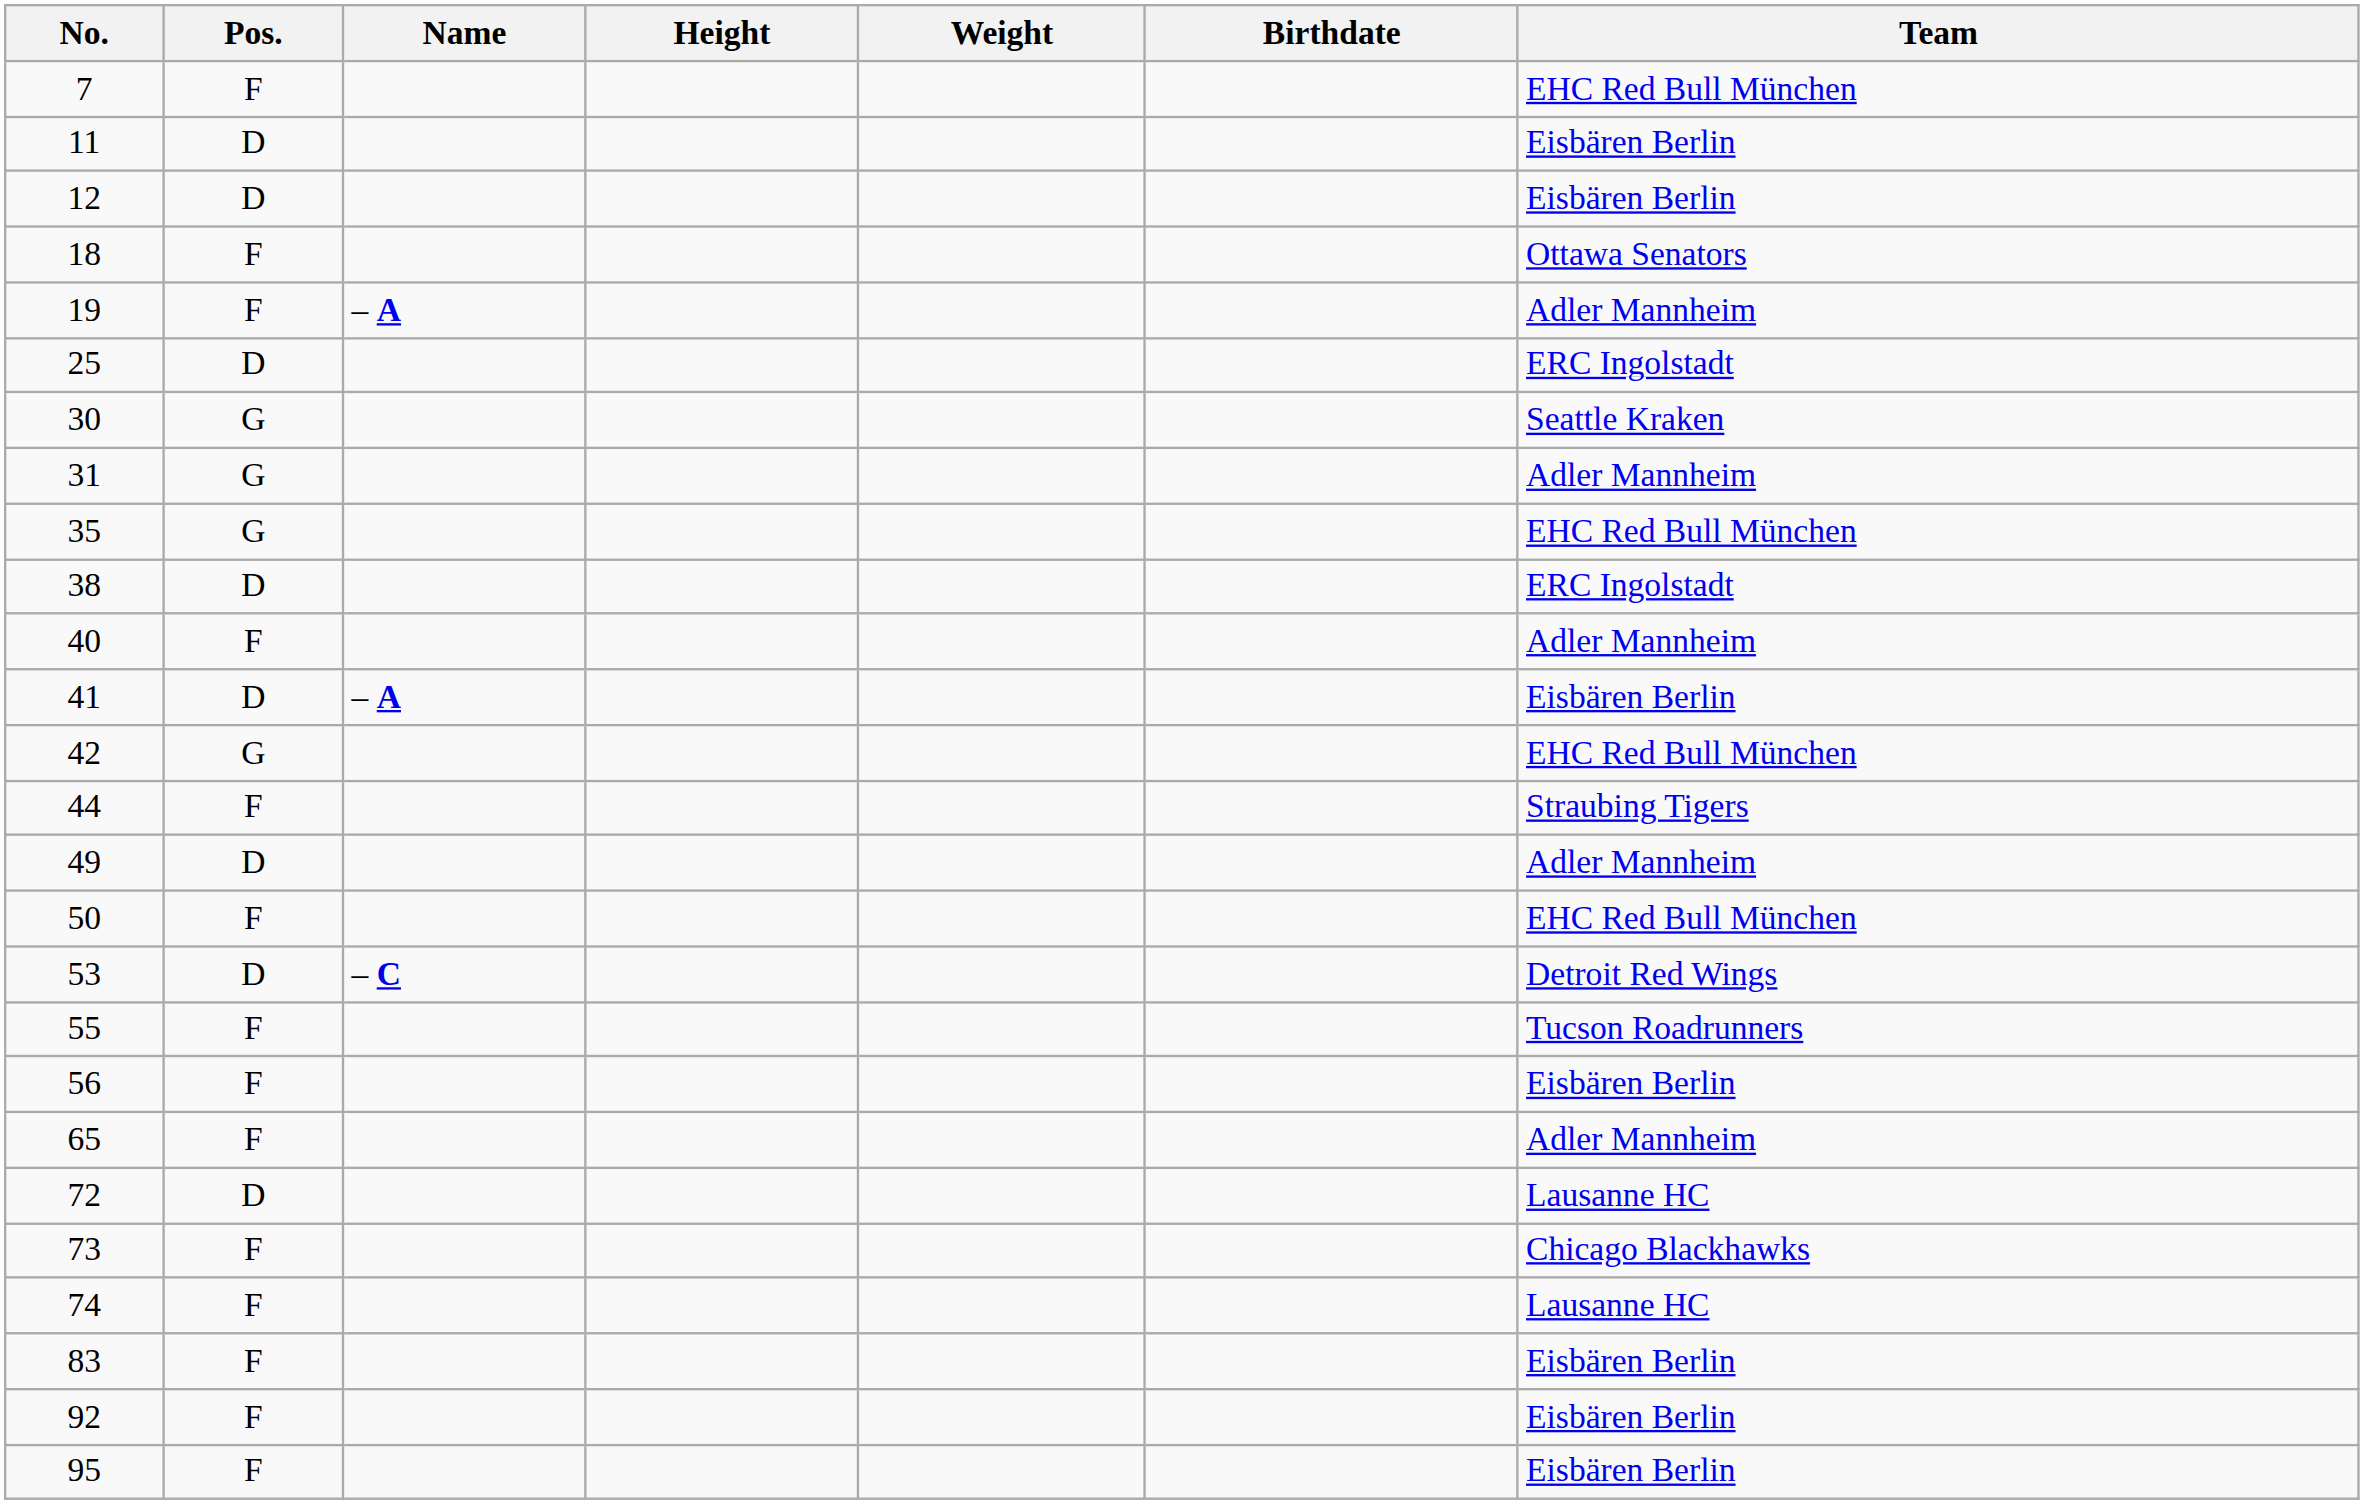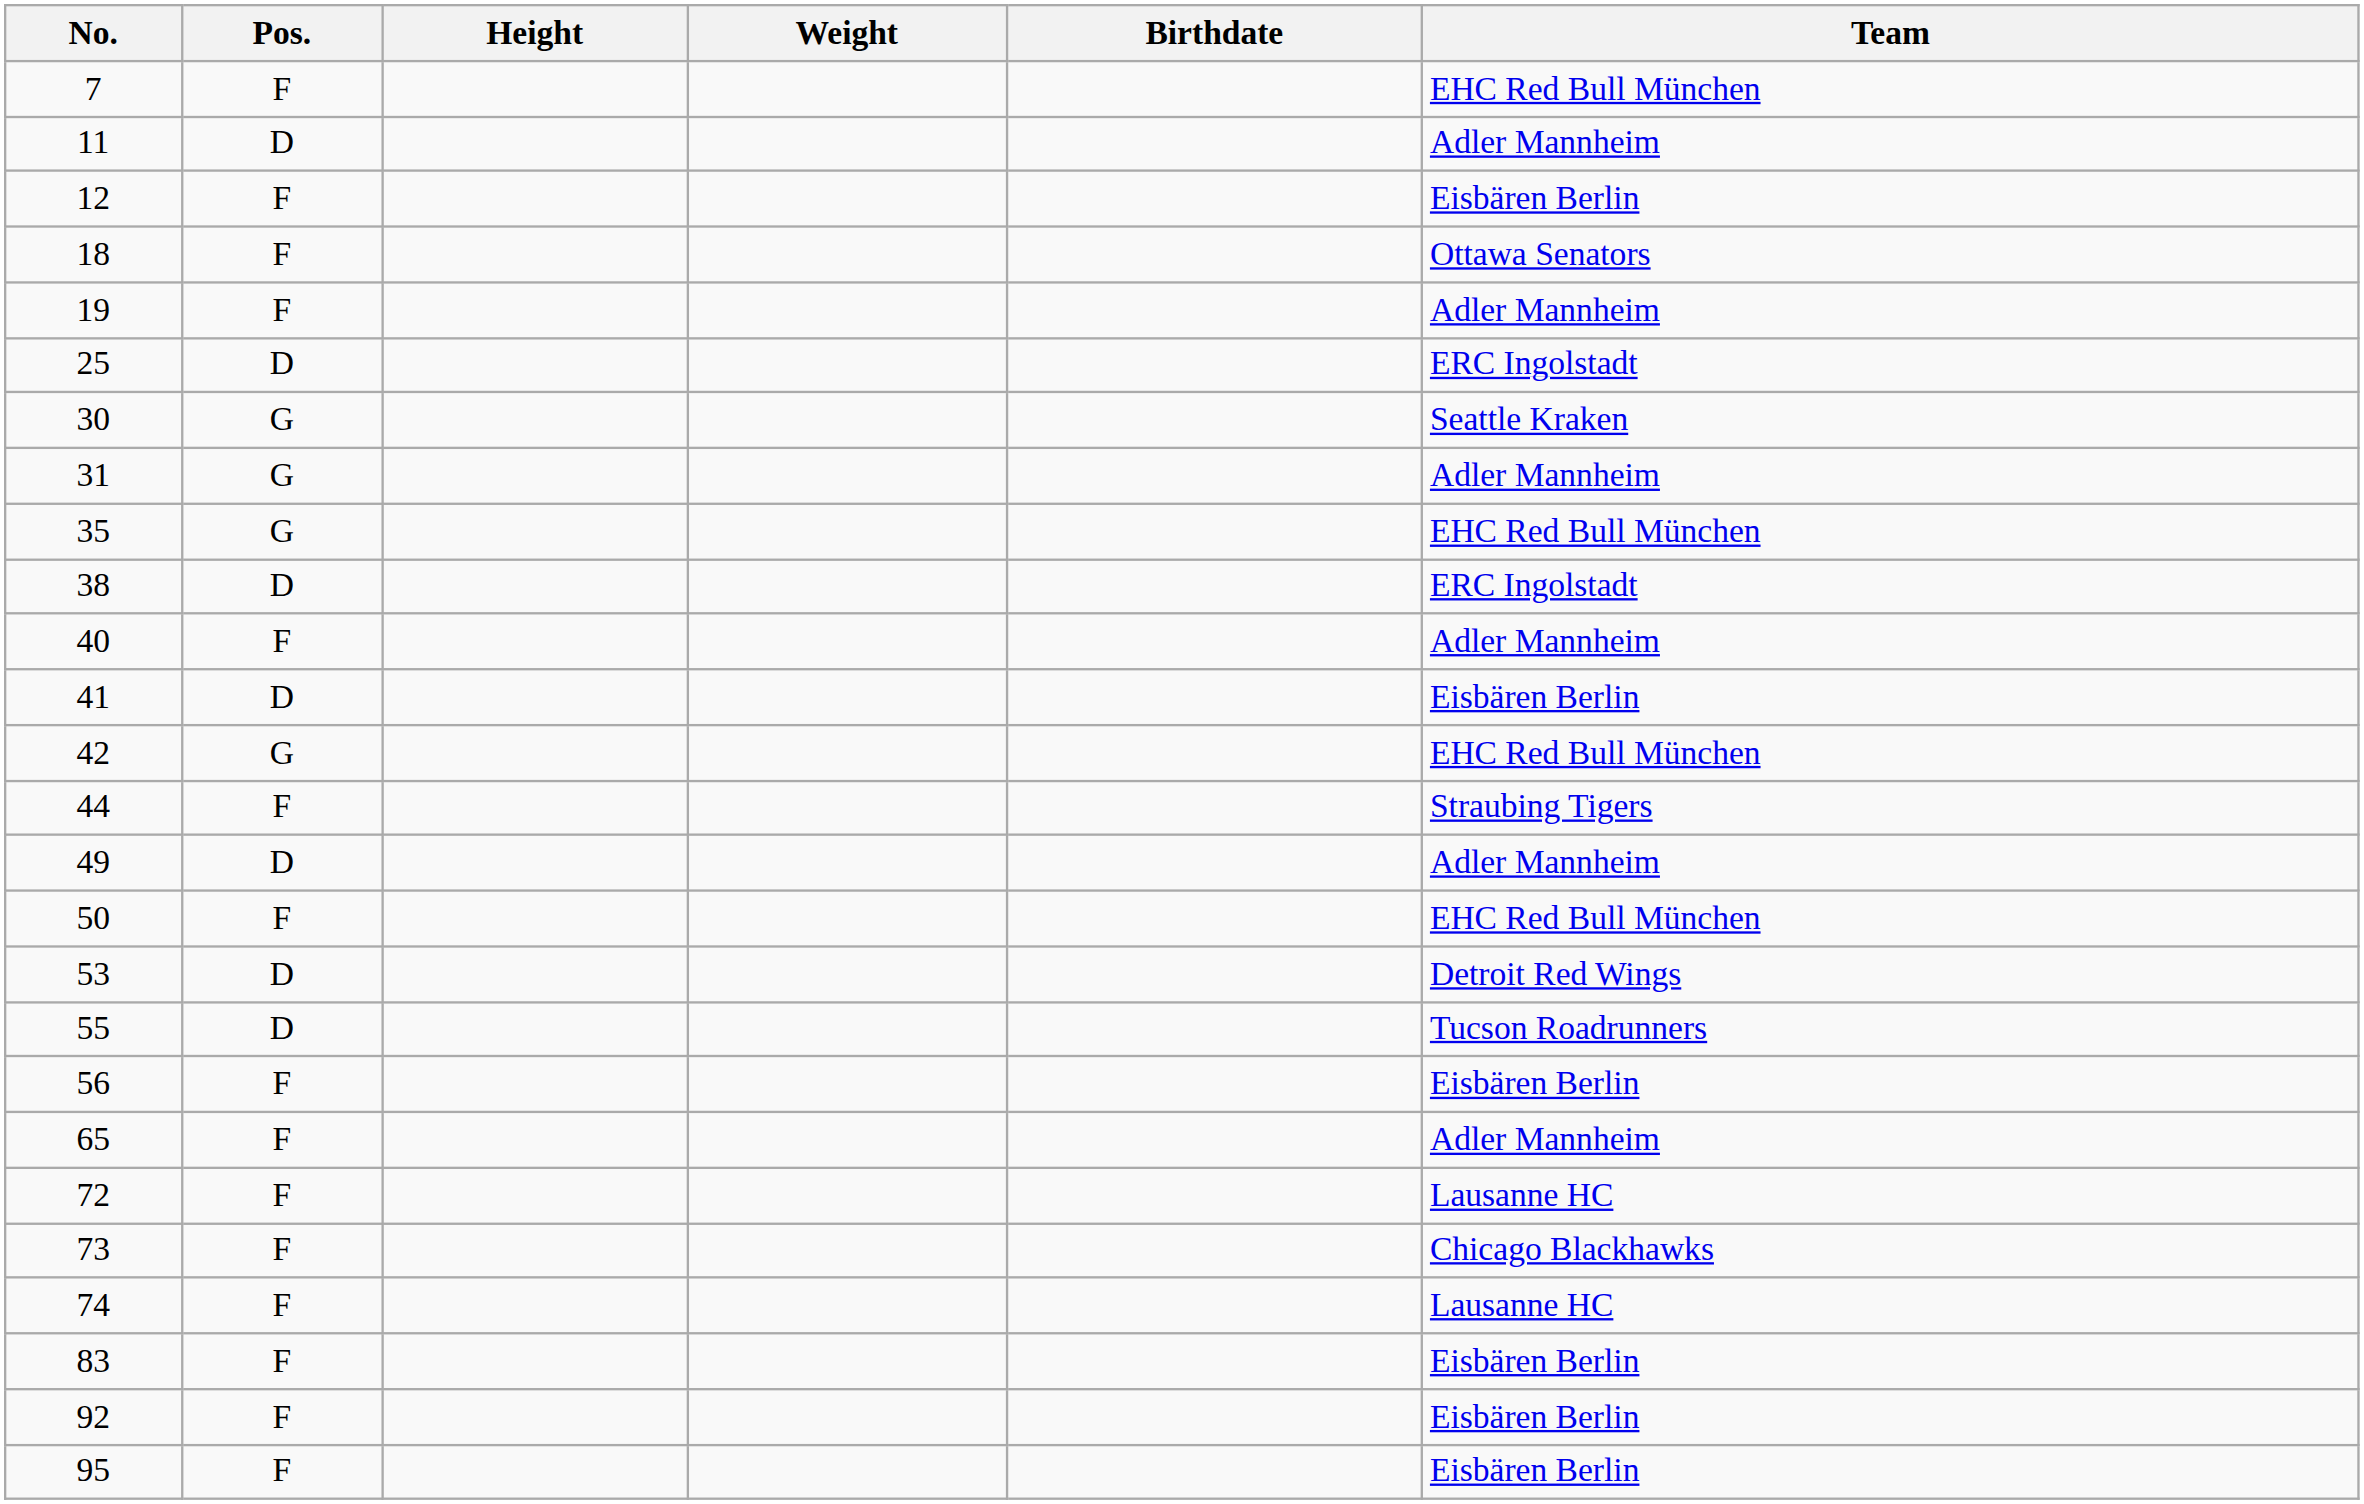- column: Name | – A | – A | – C
11 | Team: Eisbären Berlin -> Adler Mannheim
12 | Pos.: D -> F
55 | Pos.: F -> D
72 | Pos.: D -> F
